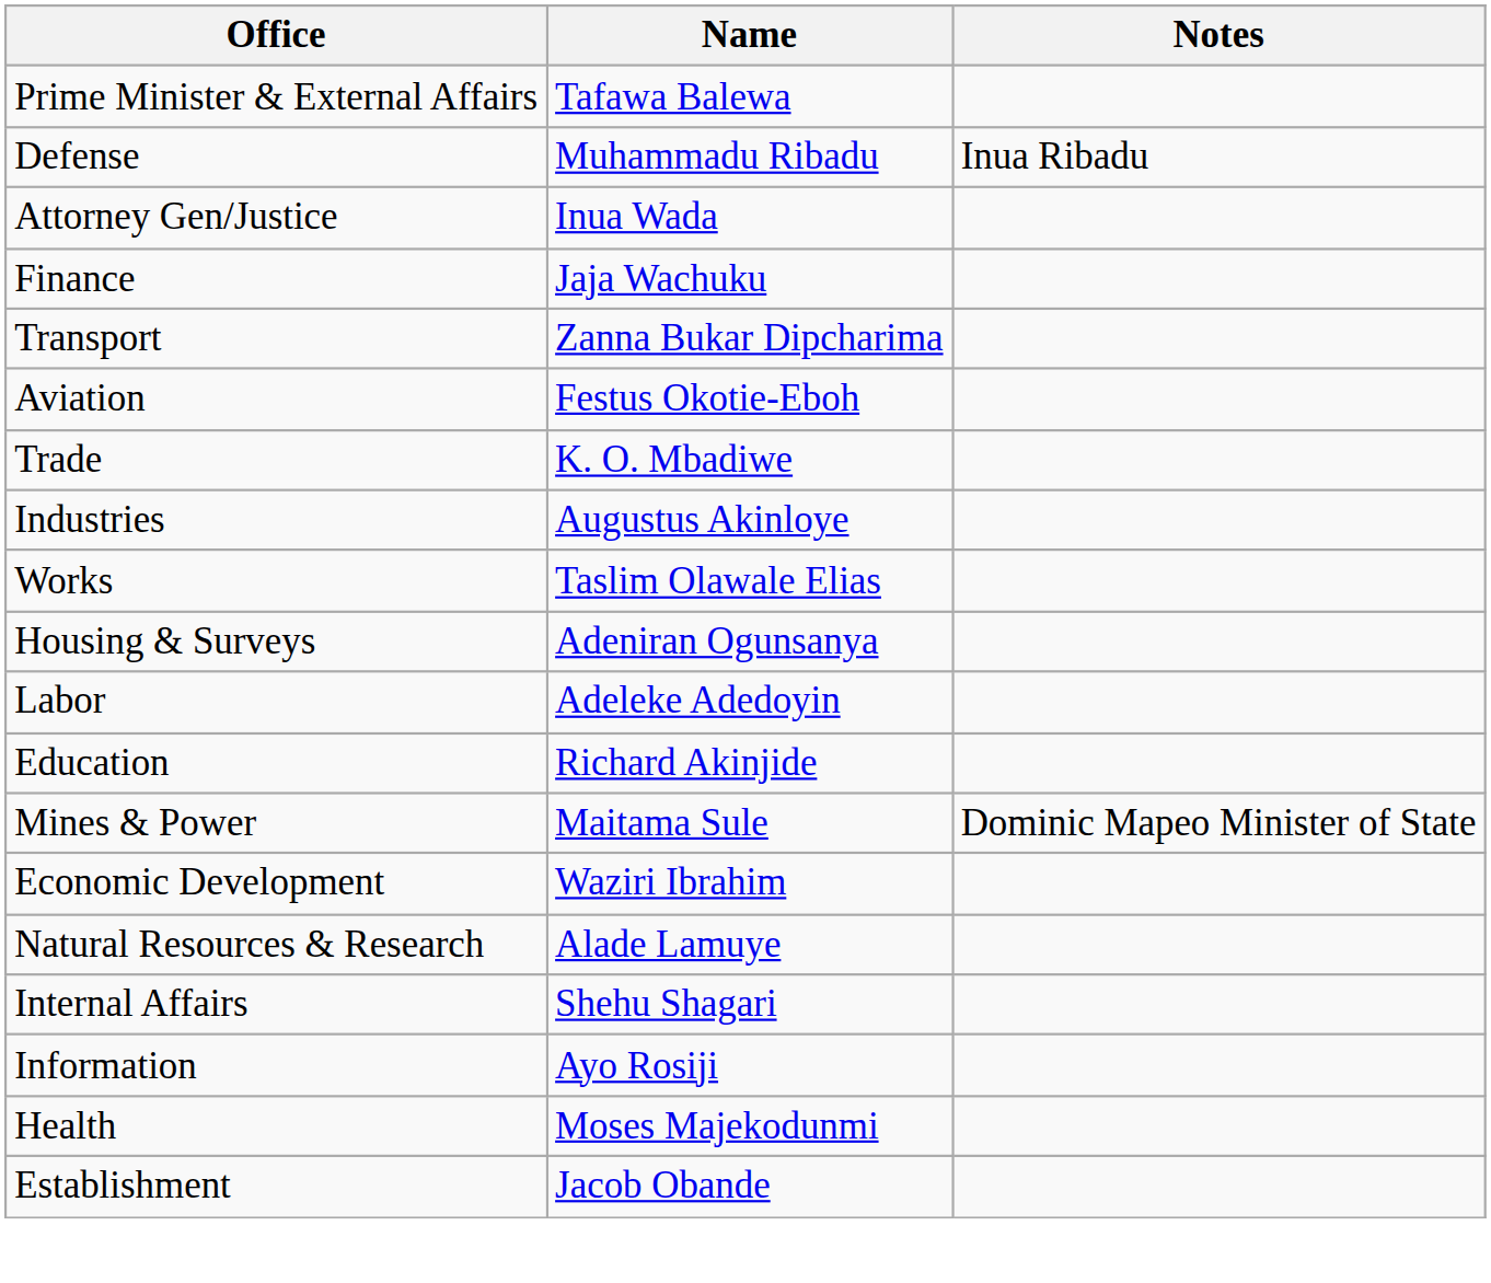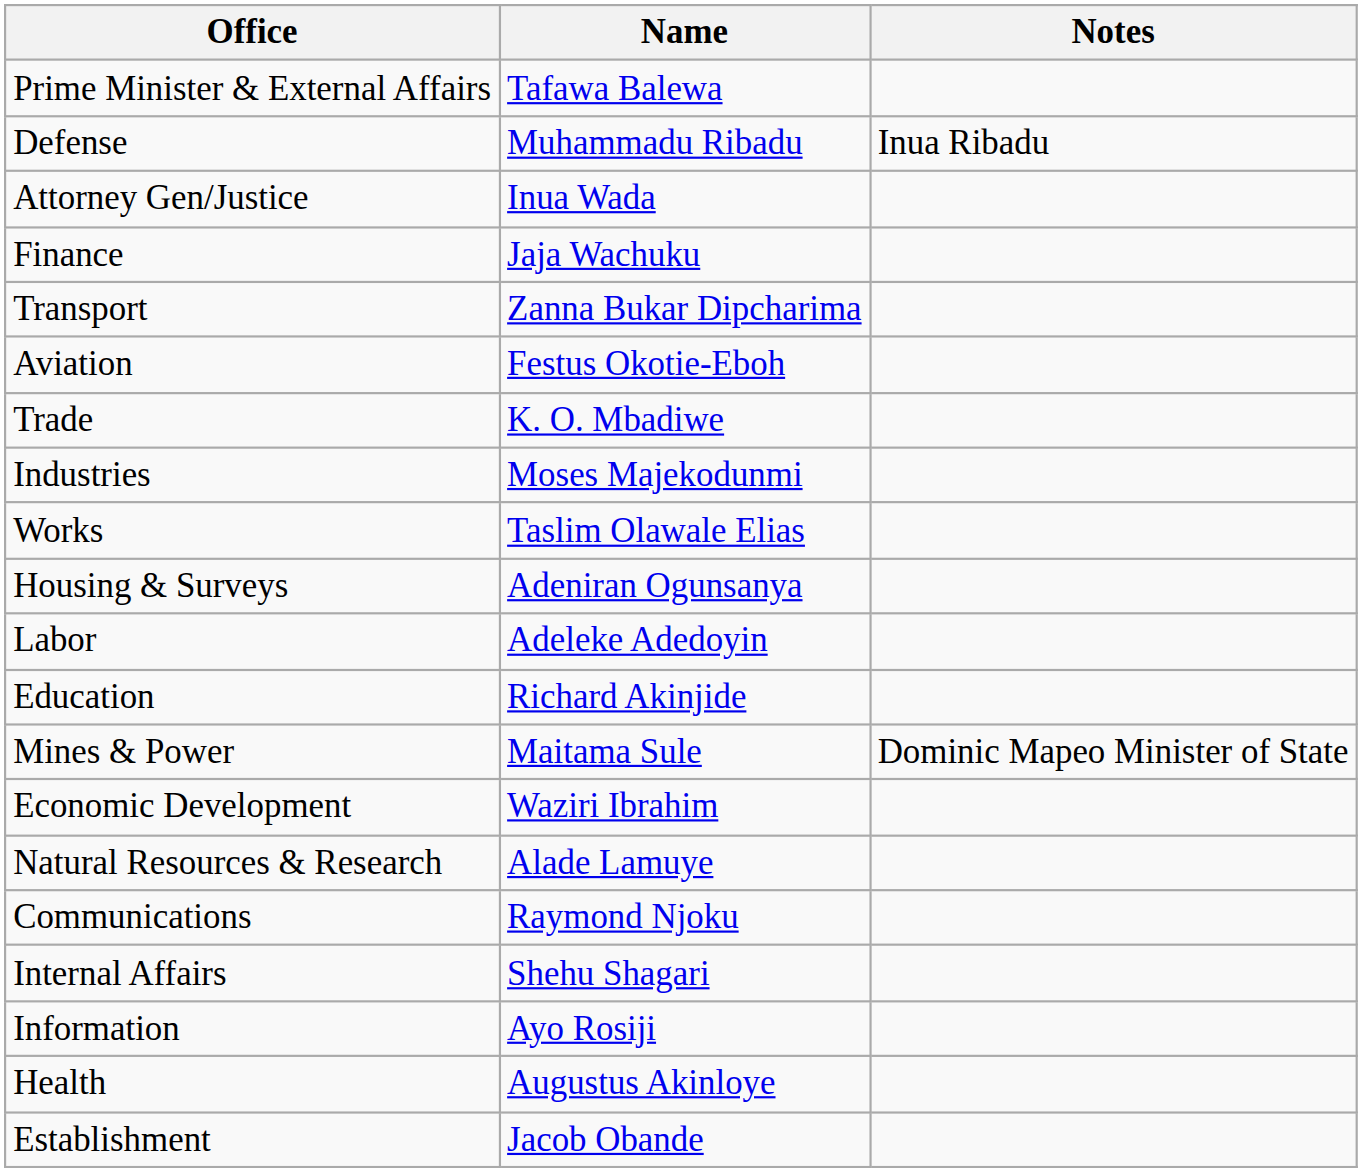Industries | Name: Augustus Akinloye -> Moses Majekodunmi
+ row: Communications | Raymond Njoku
Health | Name: Moses Majekodunmi -> Augustus Akinloye
